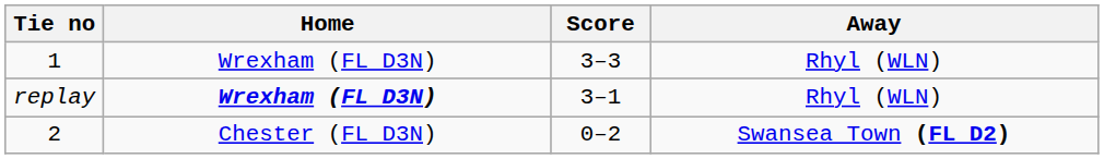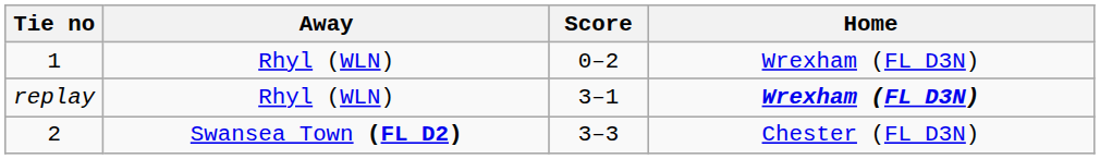columns swapped: Home <-> Away
1 | Score: 3–3 -> 0–2
2 | Score: 0–2 -> 3–3
